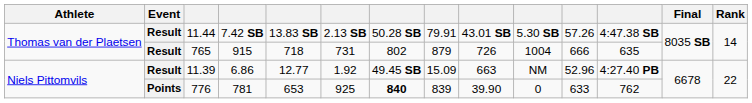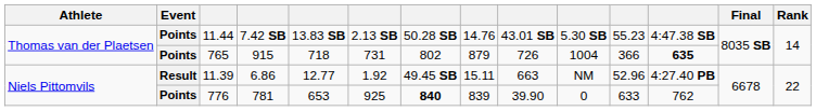11.44 | Event: Result -> Points
11.44 | column 8: 79.91 -> 14.76
11.44 | column 11: 57.26 -> 55.23
765 | Event: Result -> Points
765 | column 11: 666 -> 366
765 | column 12: normal -> bold
11.39 | column 8: 15.09 -> 15.11
